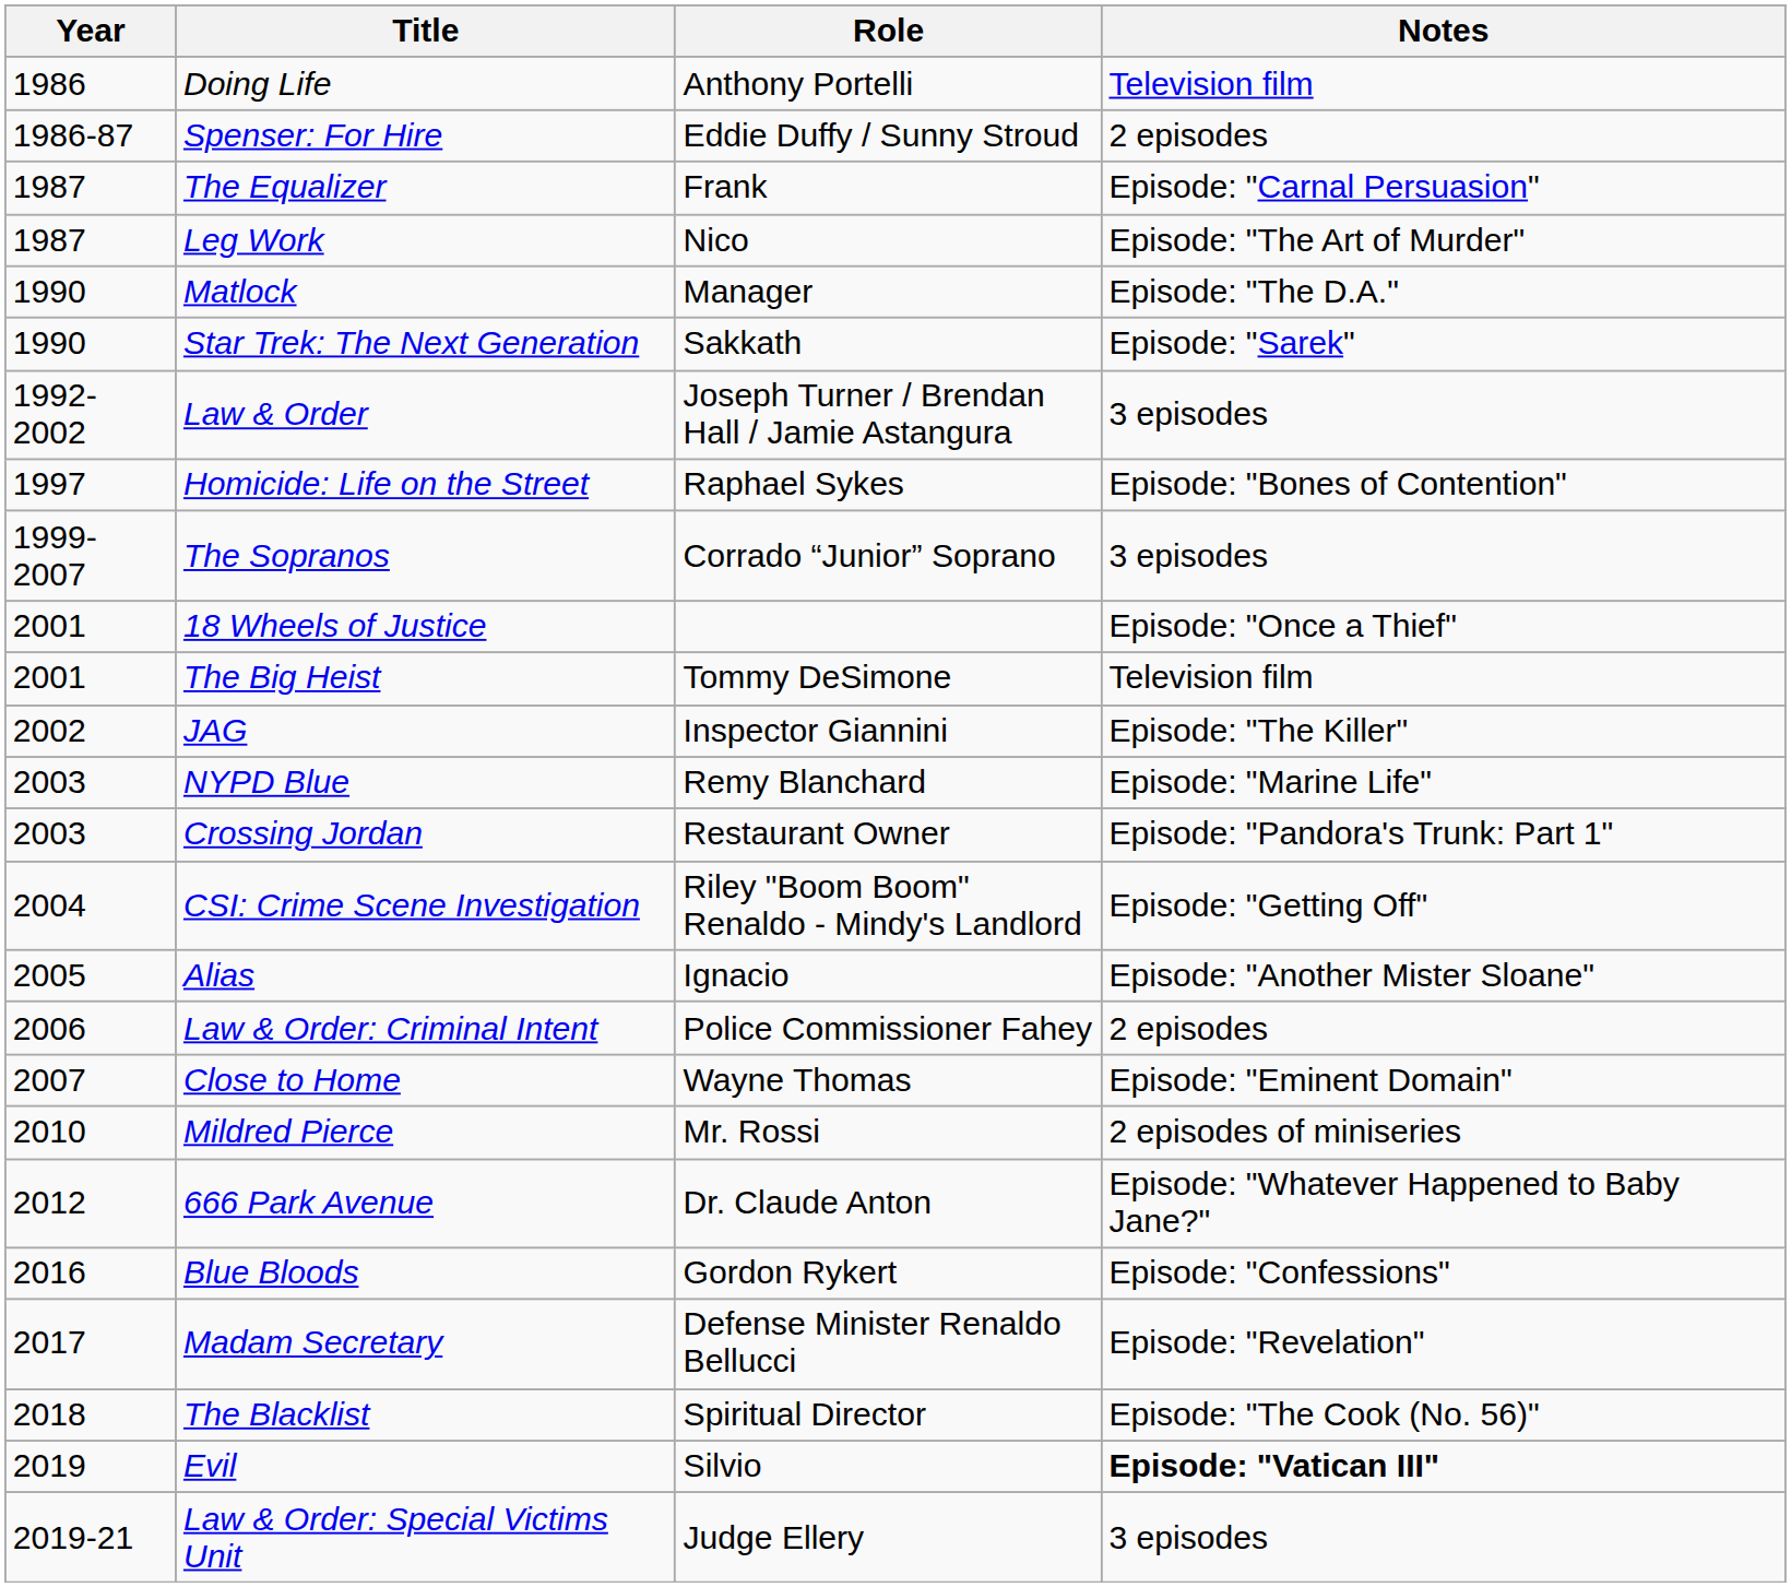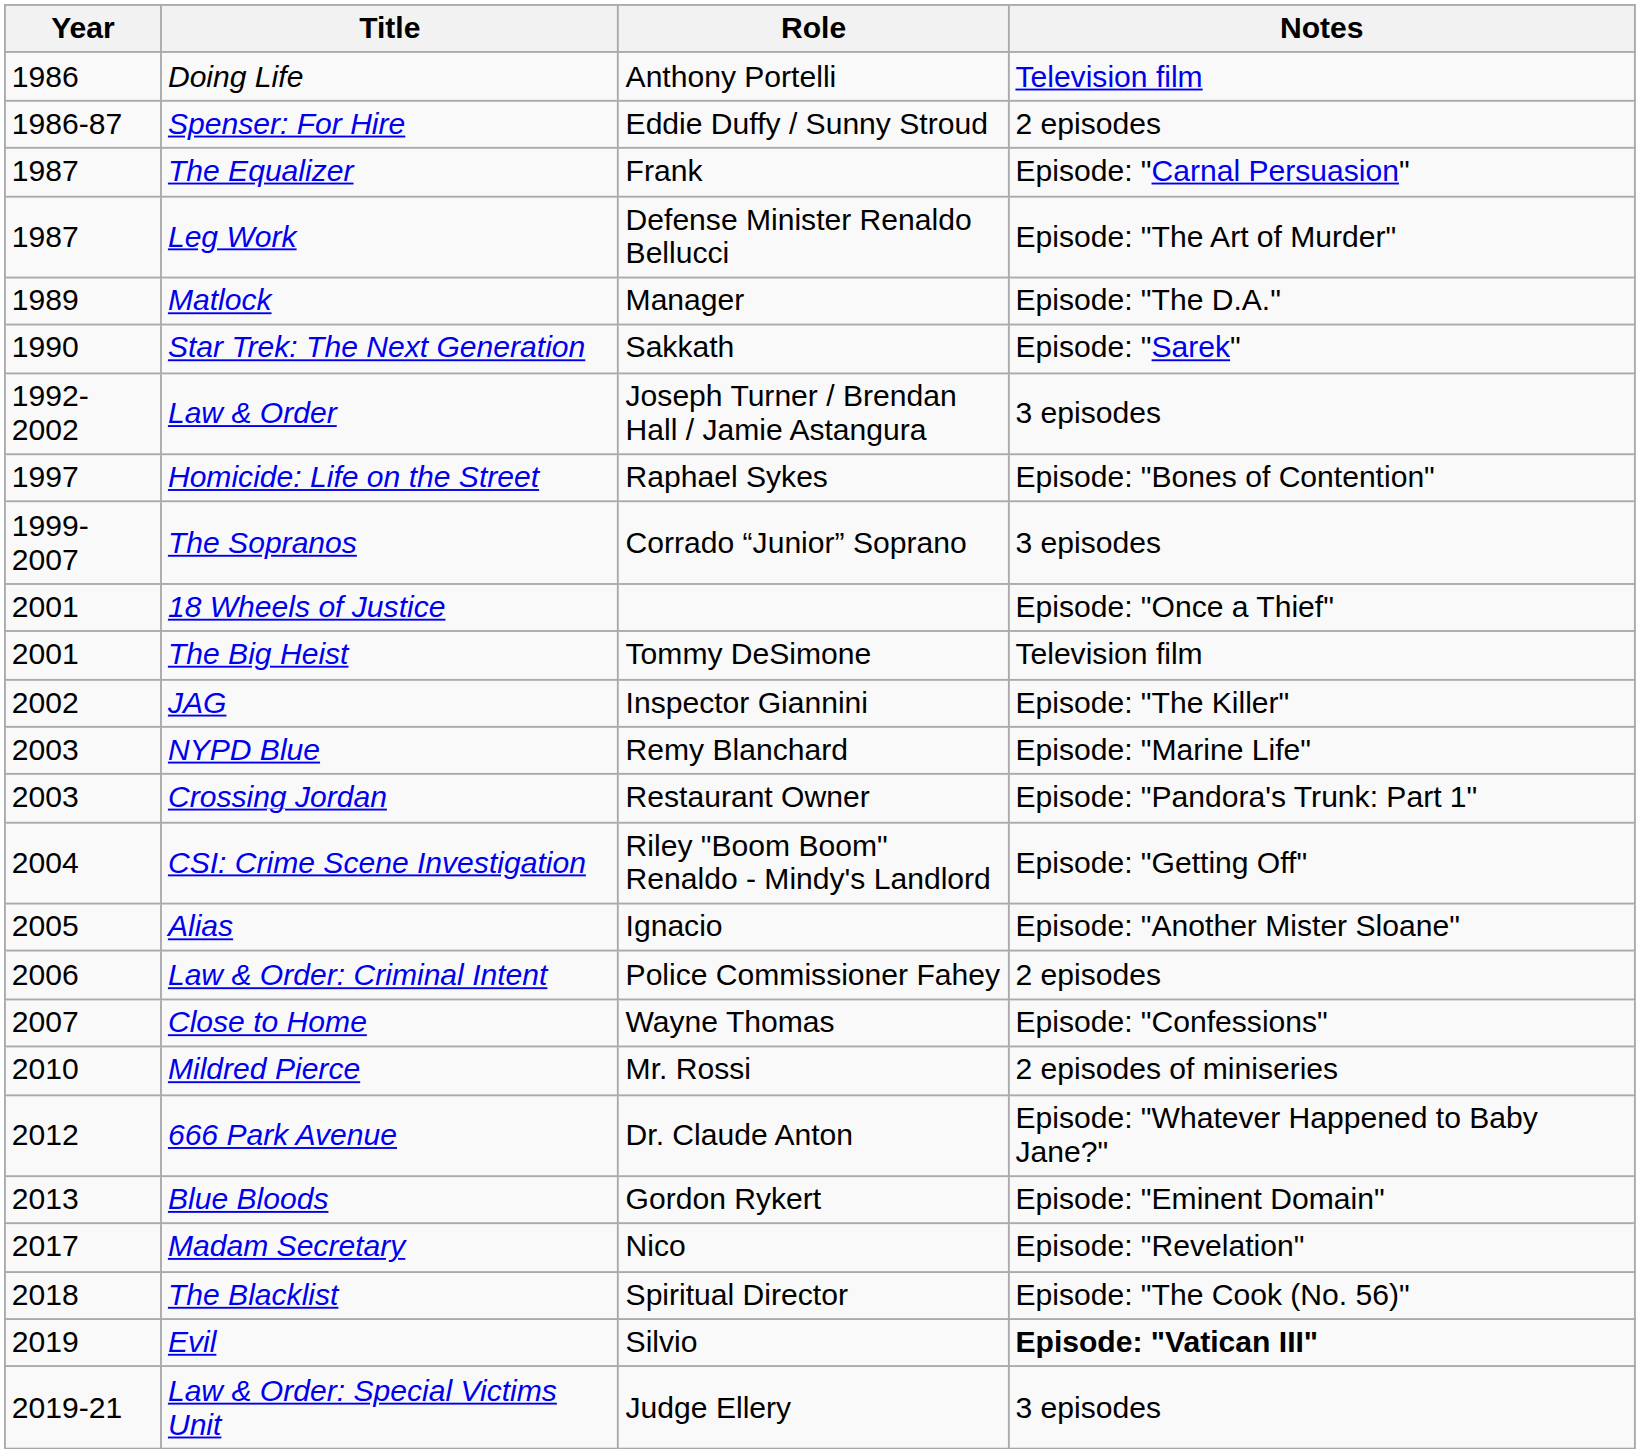Leg Work | Role: Nico -> Defense Minister Renaldo Bellucci
Matlock | Year: 1990 -> 1989
Close to Home | Notes: Episode: "Eminent Domain" -> Episode: "Confessions"
Blue Bloods | Year: 2016 -> 2013
Blue Bloods | Notes: Episode: "Confessions" -> Episode: "Eminent Domain"
Madam Secretary | Role: Defense Minister Renaldo Bellucci -> Nico
